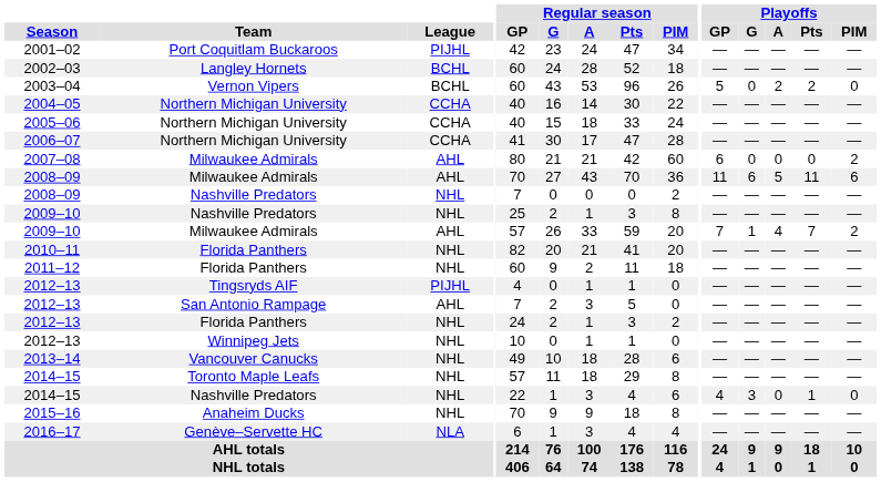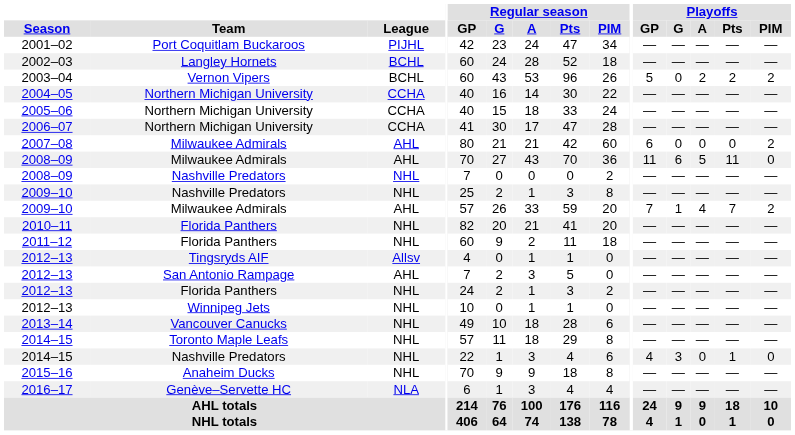2003–04 | Playoffs / PIM: 0 -> 2
2008–09 / Milwaukee Admirals | Playoffs / PIM: 6 -> 0
2012–13 / Tingsryds AIF | League: PIJHL -> Allsv
